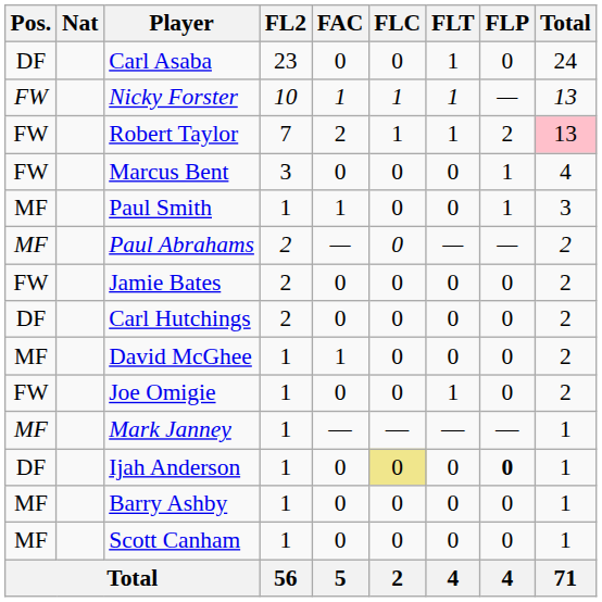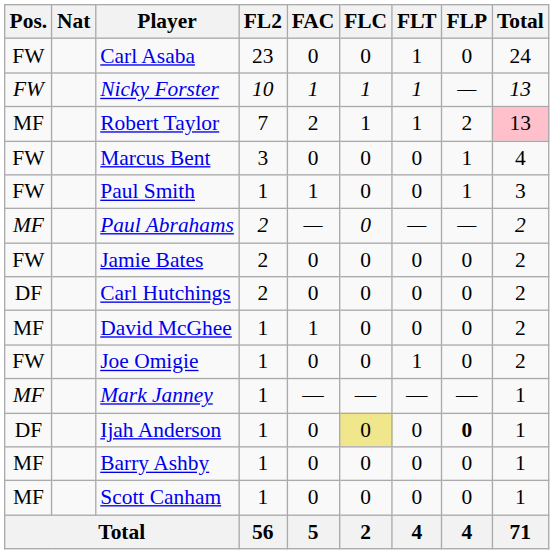Carl Asaba | Pos.: DF -> FW
Robert Taylor | Pos.: FW -> MF
Paul Smith | Pos.: MF -> FW
